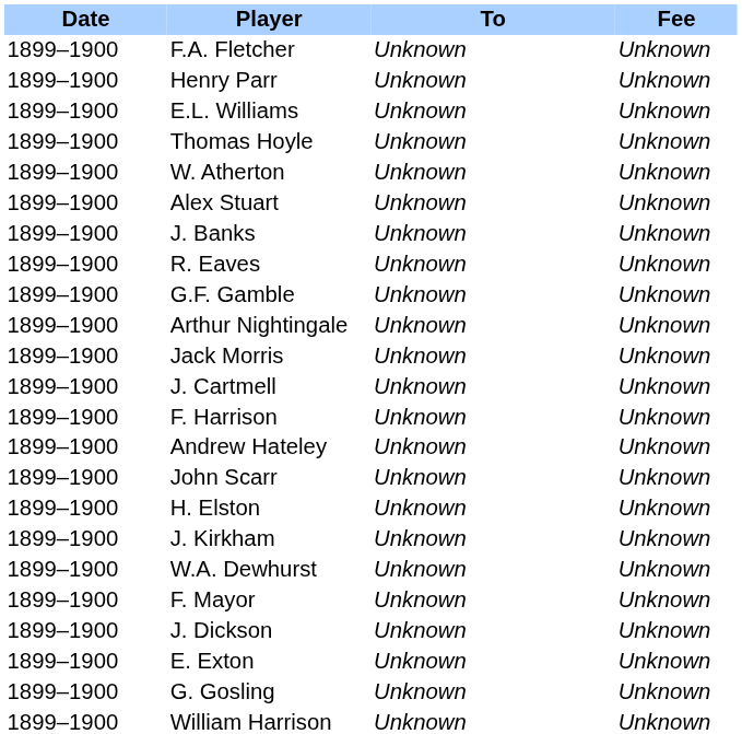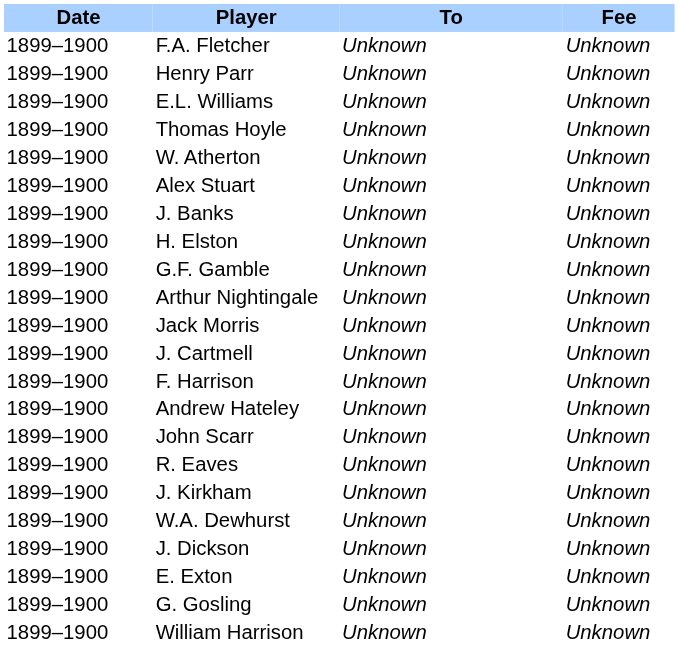rows swapped: H. Elston <-> R. Eaves
- row: 1899–1900 | F. Mayor | Unknown | Unknown
